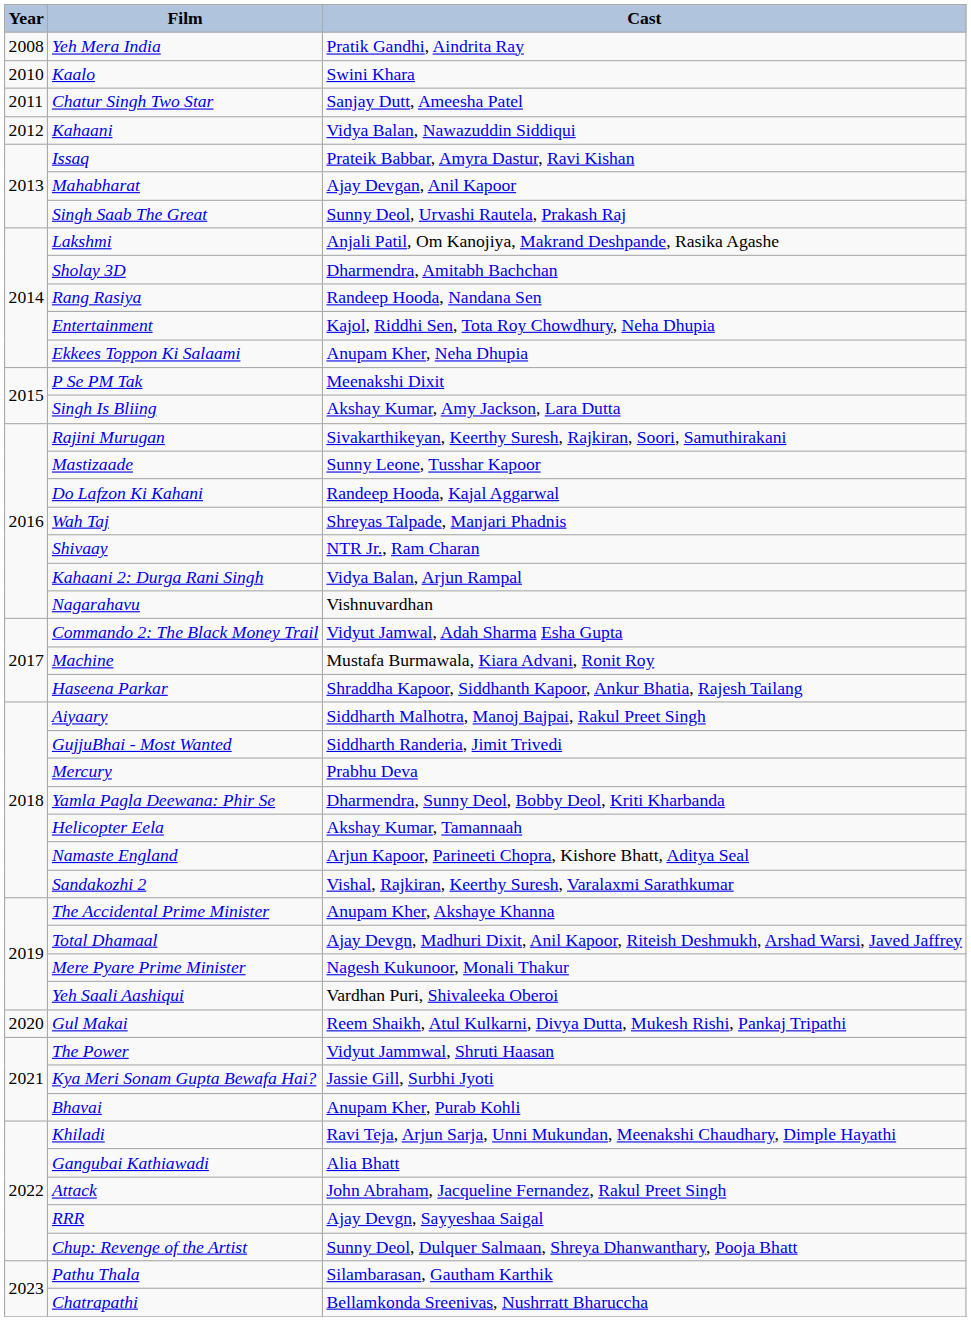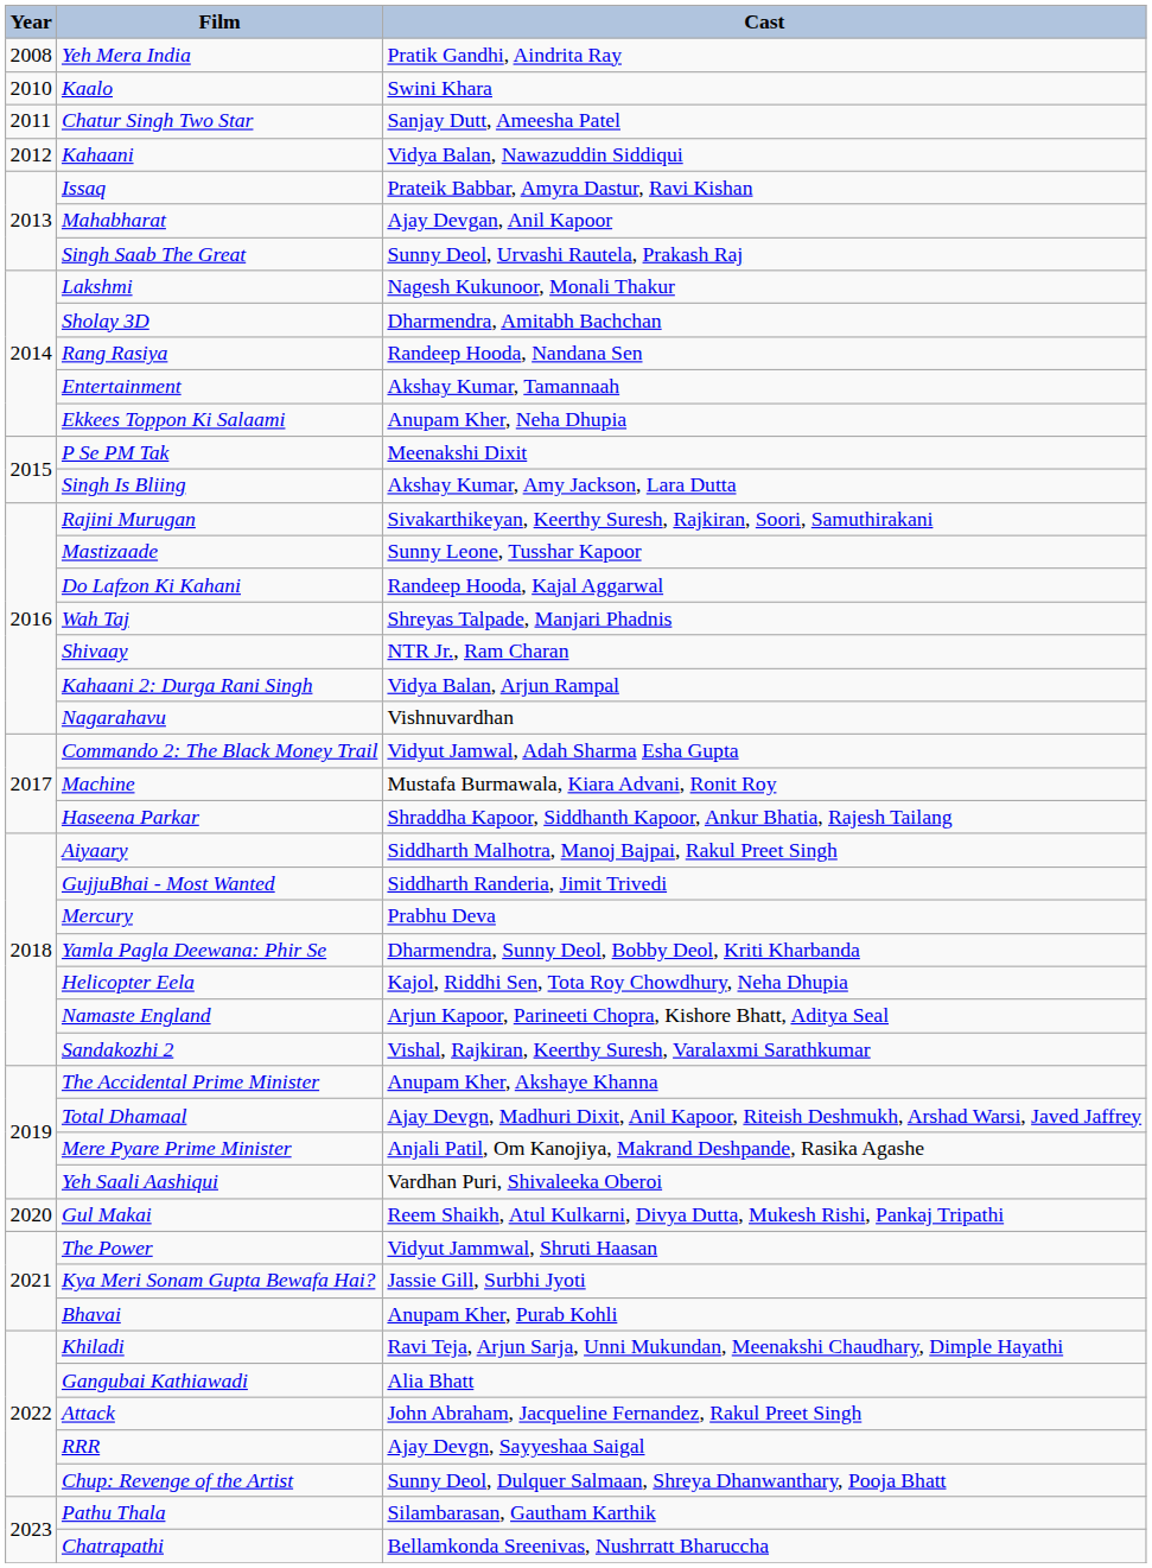Lakshmi | Cast: Anjali Patil, Om Kanojiya, Makrand Deshpande, Rasika Agashe -> Nagesh Kukunoor, Monali Thakur
Entertainment | Cast: Kajol, Riddhi Sen, Tota Roy Chowdhury, Neha Dhupia -> Akshay Kumar, Tamannaah
Helicopter Eela | Cast: Akshay Kumar, Tamannaah -> Kajol, Riddhi Sen, Tota Roy Chowdhury, Neha Dhupia
Mere Pyare Prime Minister | Cast: Nagesh Kukunoor, Monali Thakur -> Anjali Patil, Om Kanojiya, Makrand Deshpande, Rasika Agashe
